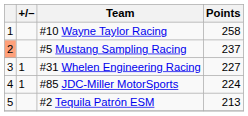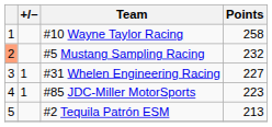#5 Mustang Sampling Racing | Points: 237 -> 232
#85 JDC-Miller MotorSports | Points: 224 -> 223
